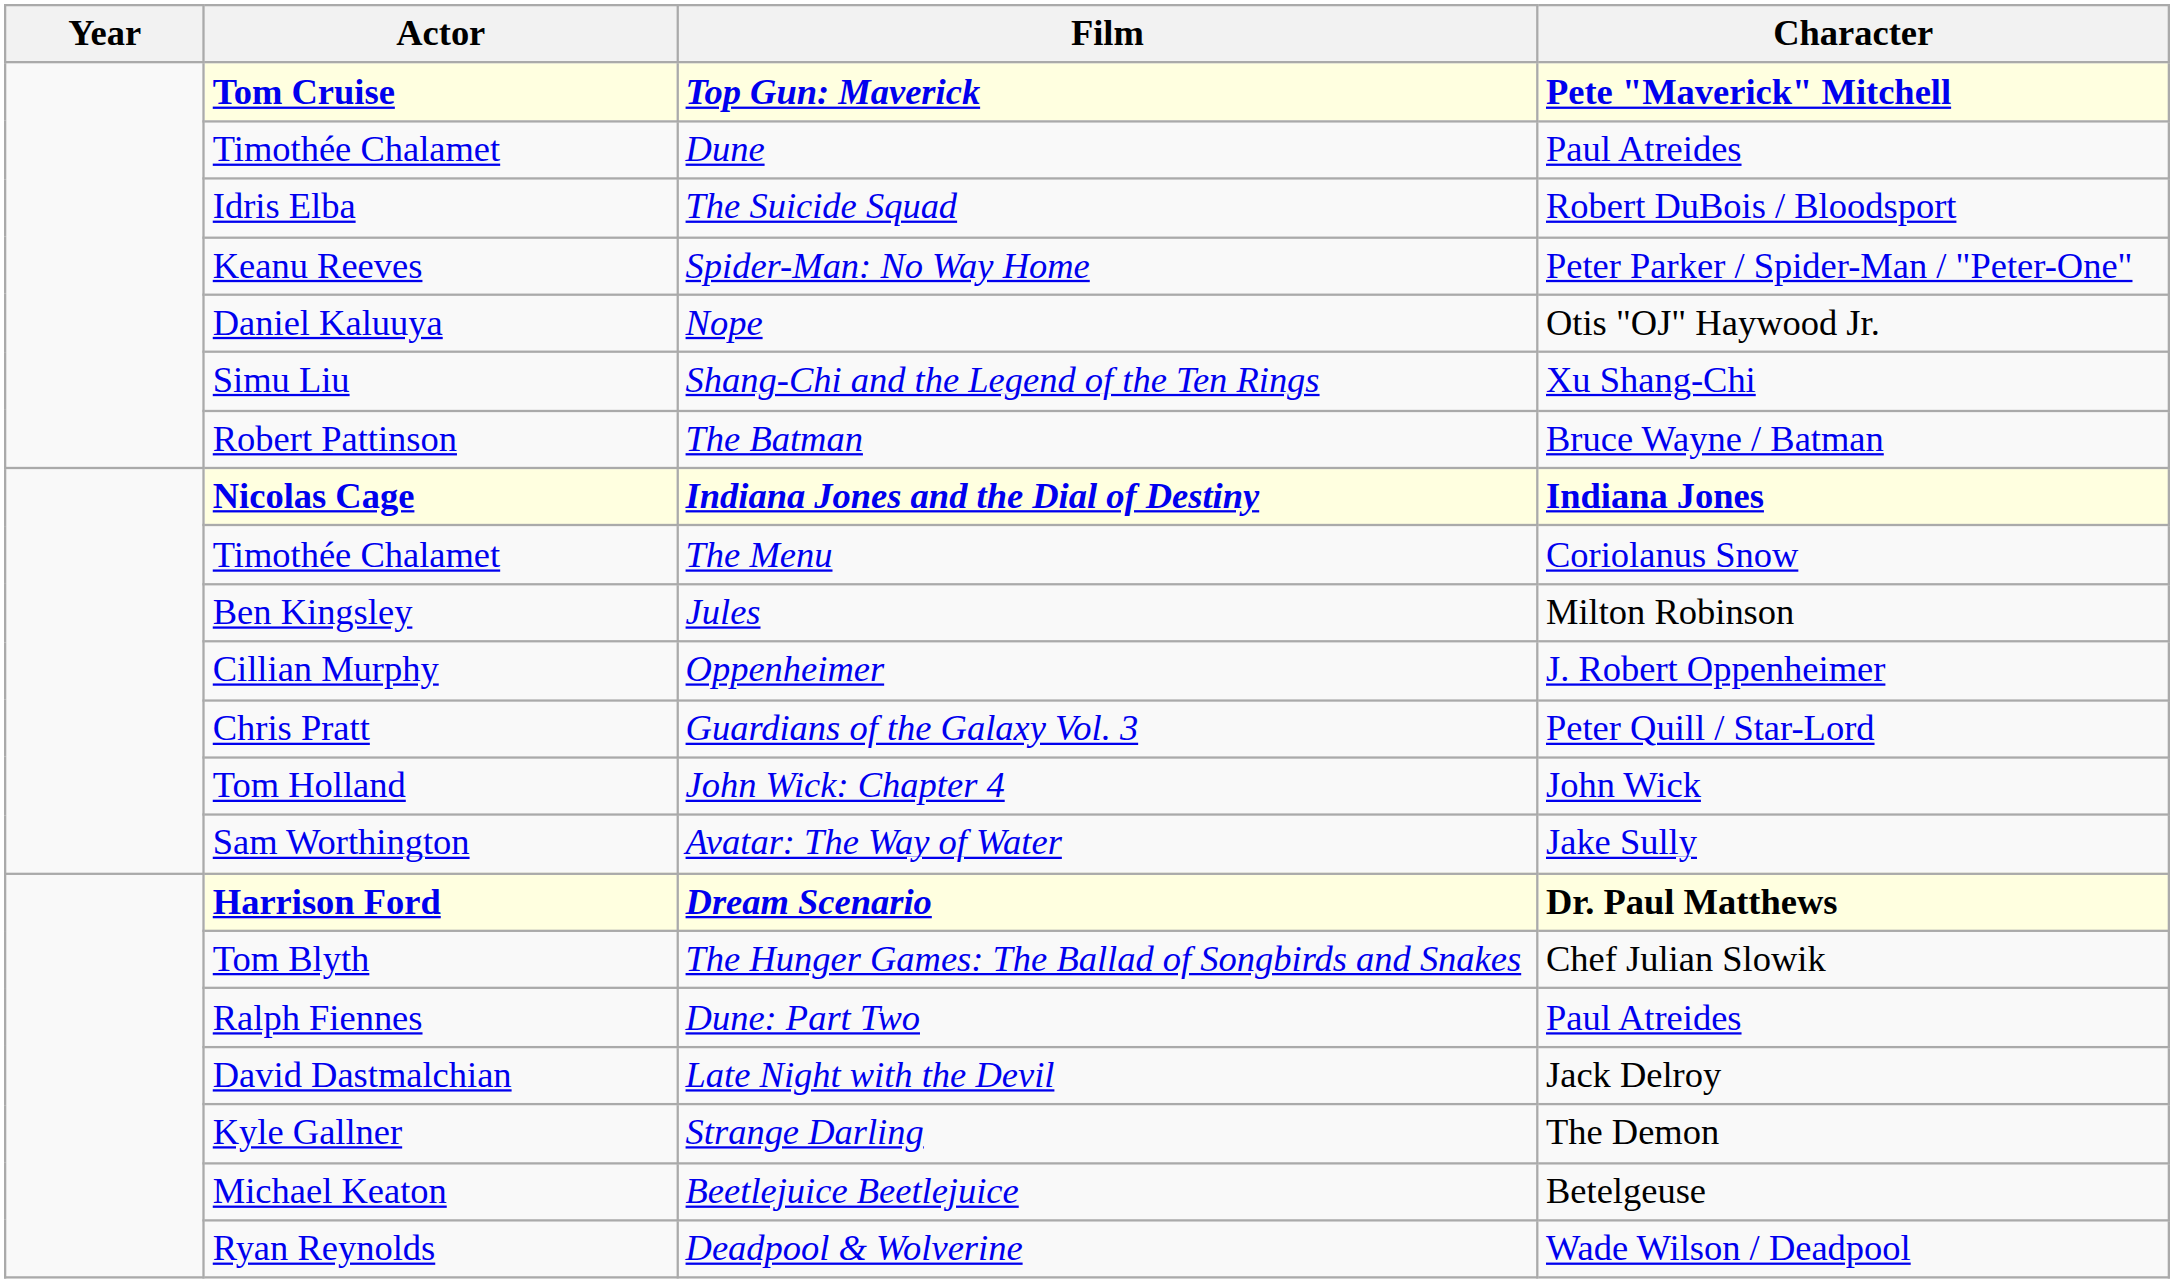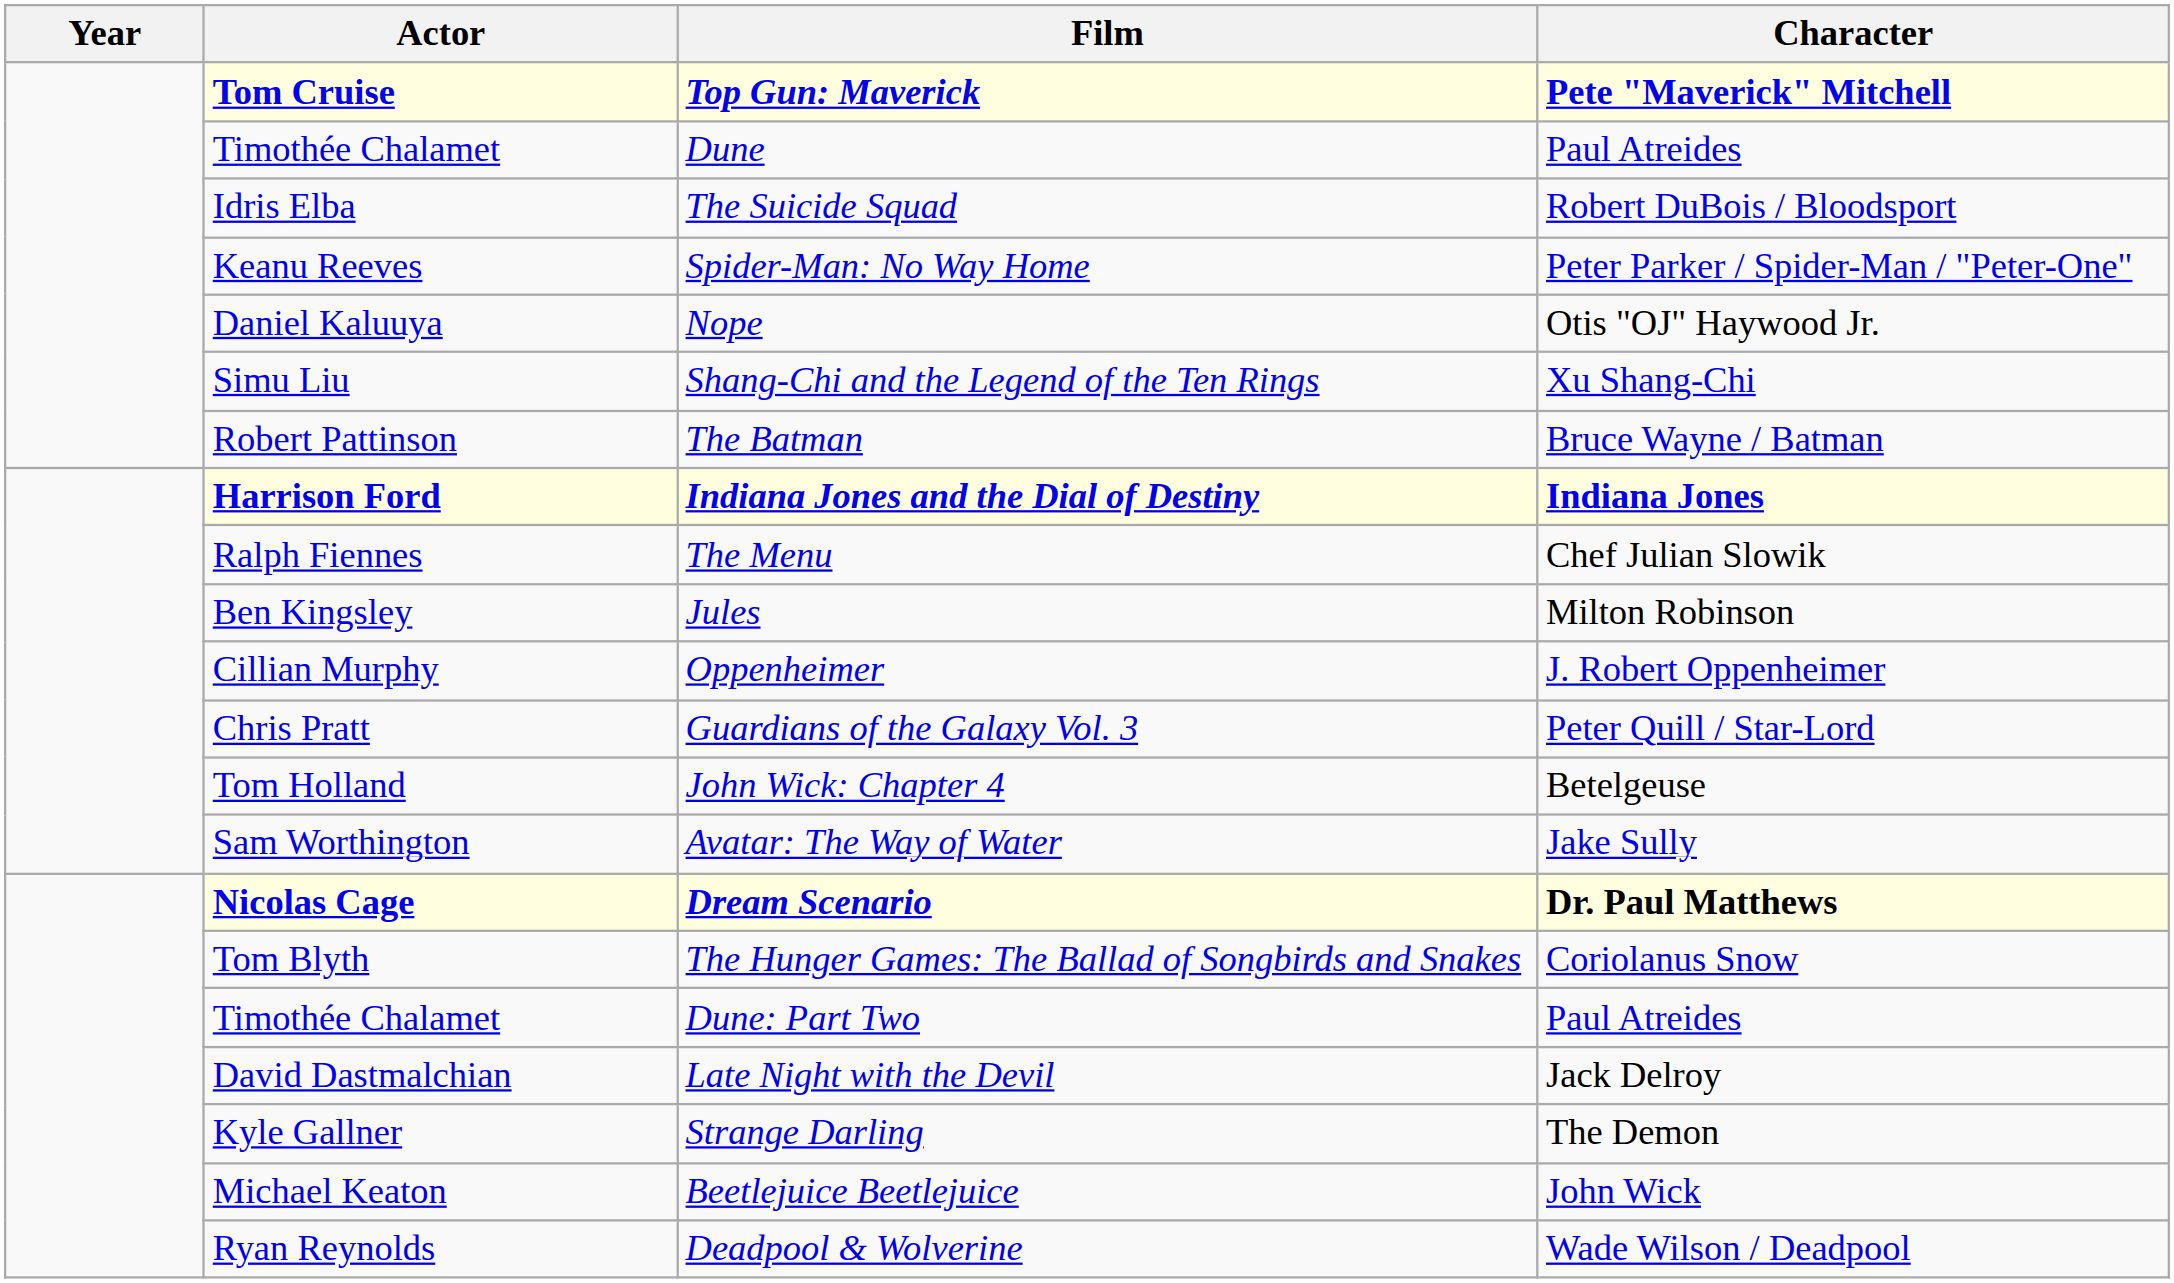Indiana Jones and the Dial of Destiny | Actor: Nicolas Cage -> Harrison Ford
The Menu | Actor: Timothée Chalamet -> Ralph Fiennes
The Menu | Character: Coriolanus Snow -> Chef Julian Slowik
John Wick: Chapter 4 | Character: John Wick -> Betelgeuse
Dream Scenario | Actor: Harrison Ford -> Nicolas Cage
The Hunger Games: The Ballad of Songbirds and Snakes | Character: Chef Julian Slowik -> Coriolanus Snow
Dune: Part Two | Actor: Ralph Fiennes -> Timothée Chalamet
Beetlejuice Beetlejuice | Character: Betelgeuse -> John Wick
